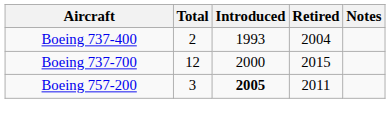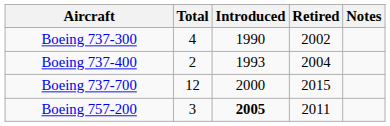+ row: Boeing 737-300 | 4 | 1990 | 2002
